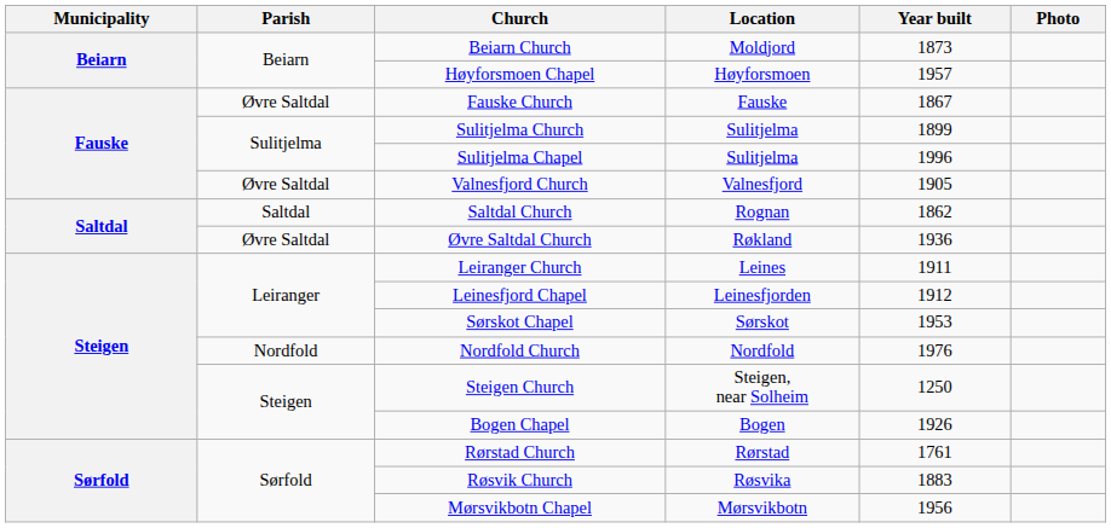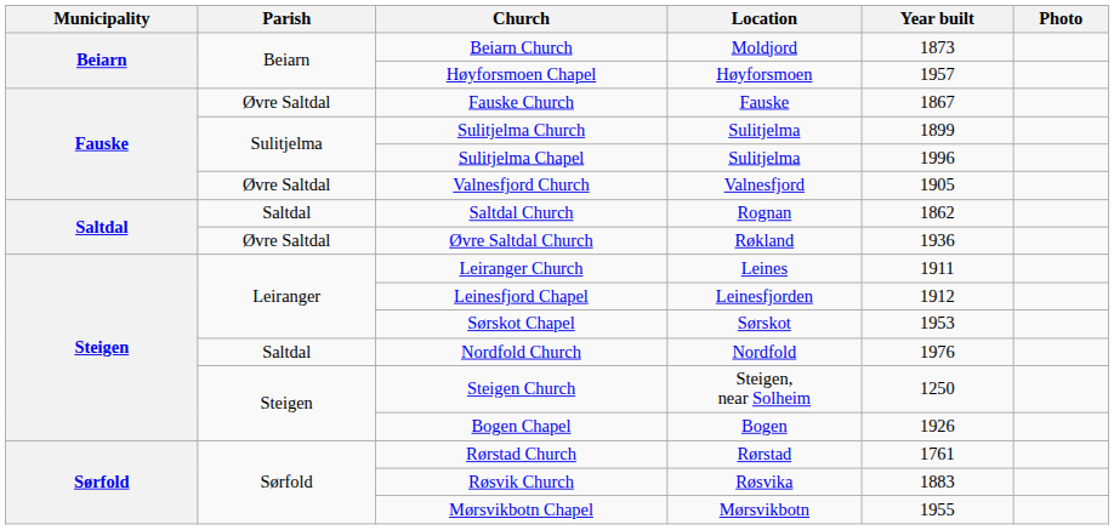Nordfold Church | Parish: Nordfold -> Saltdal
Mørsvikbotn Chapel | Year built: 1956 -> 1955
